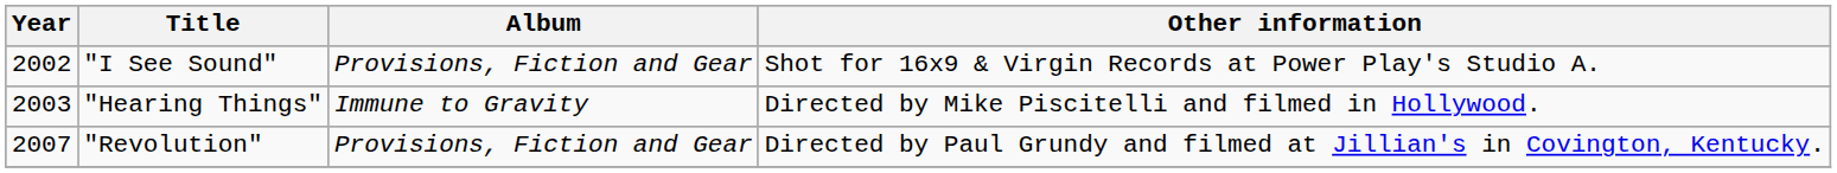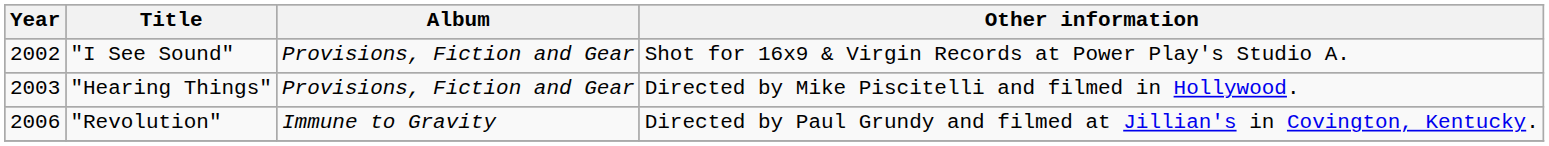"Hearing Things" | Album: Immune to Gravity -> Provisions, Fiction and Gear
"Revolution" | Year: 2007 -> 2006
"Revolution" | Album: Provisions, Fiction and Gear -> Immune to Gravity
